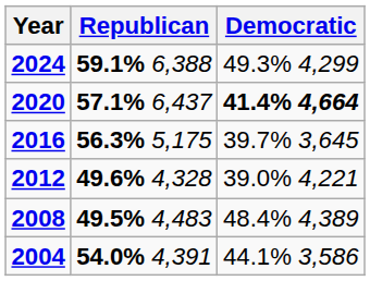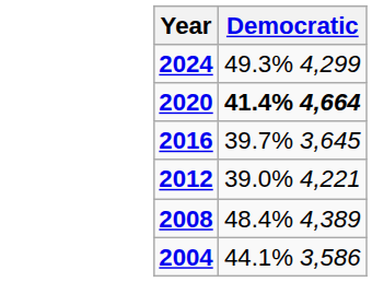- column: Republican | 59.1% 6,388 | 57.1% 6,437 | 56.3% 5,175 | 49.6% 4,328 | 49.5% 4,483 | 54.0% 4,391
